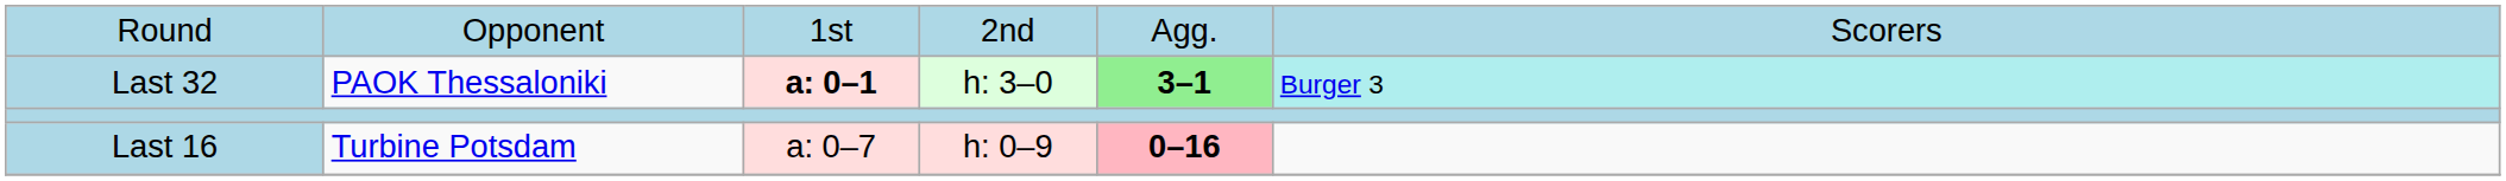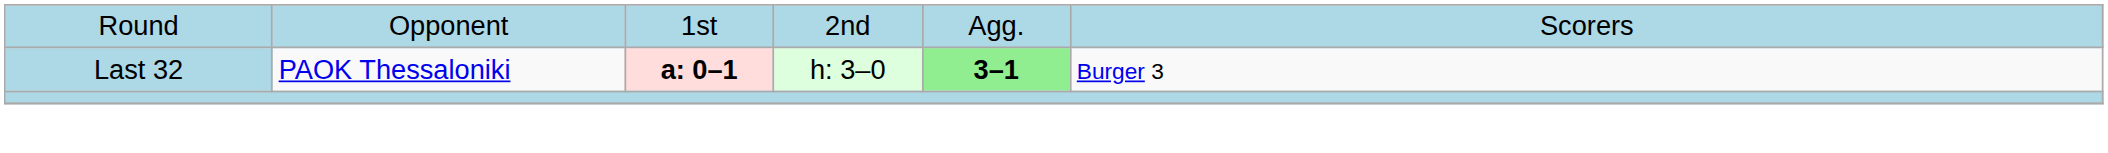Last 32 | column 6: paleturquoise background -> no background
- row: Last 16 | Turbine Potsdam | a: 0–7 | h: 0–9 | 0–16
